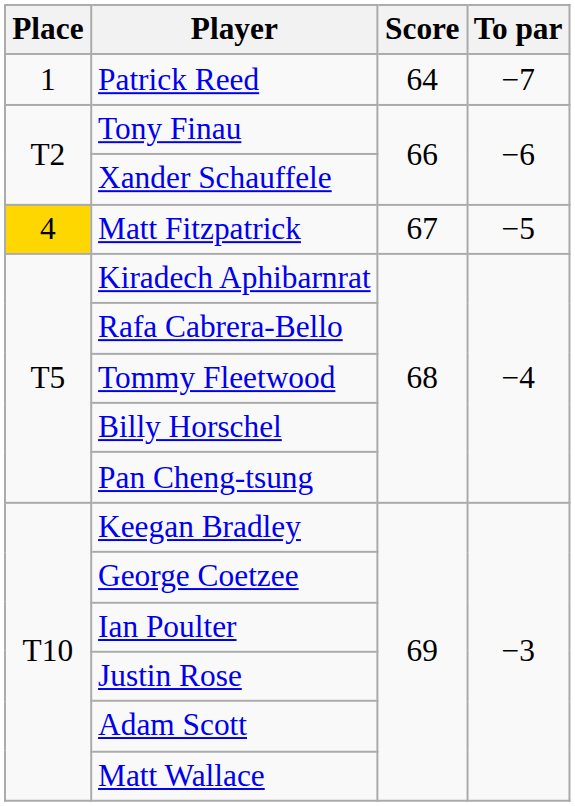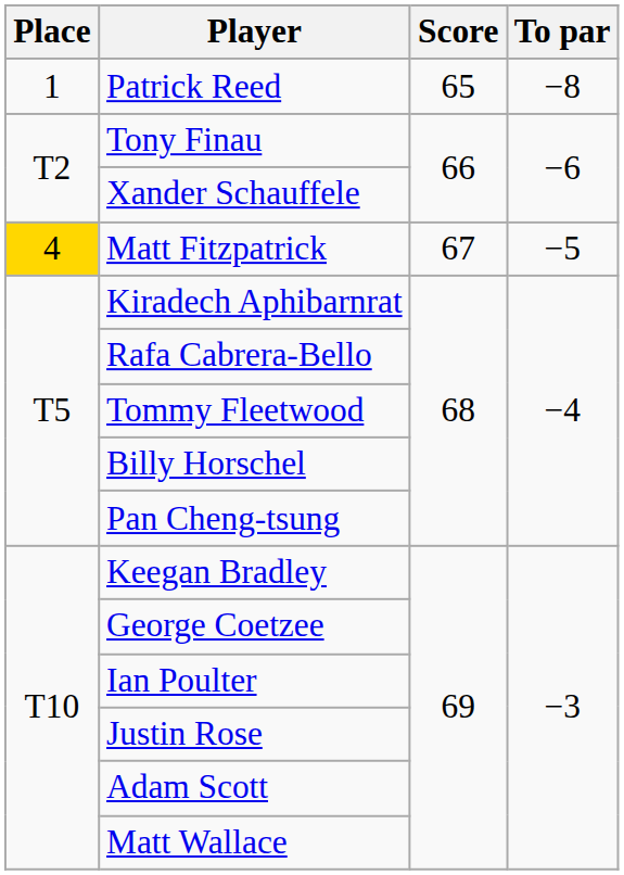Patrick Reed | Score: 64 -> 65
Patrick Reed | To par: −7 -> −8
